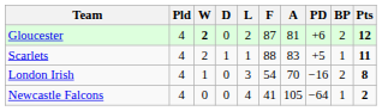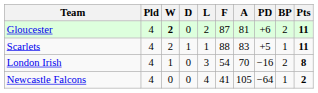Gloucester | Pts: 12 -> 11
